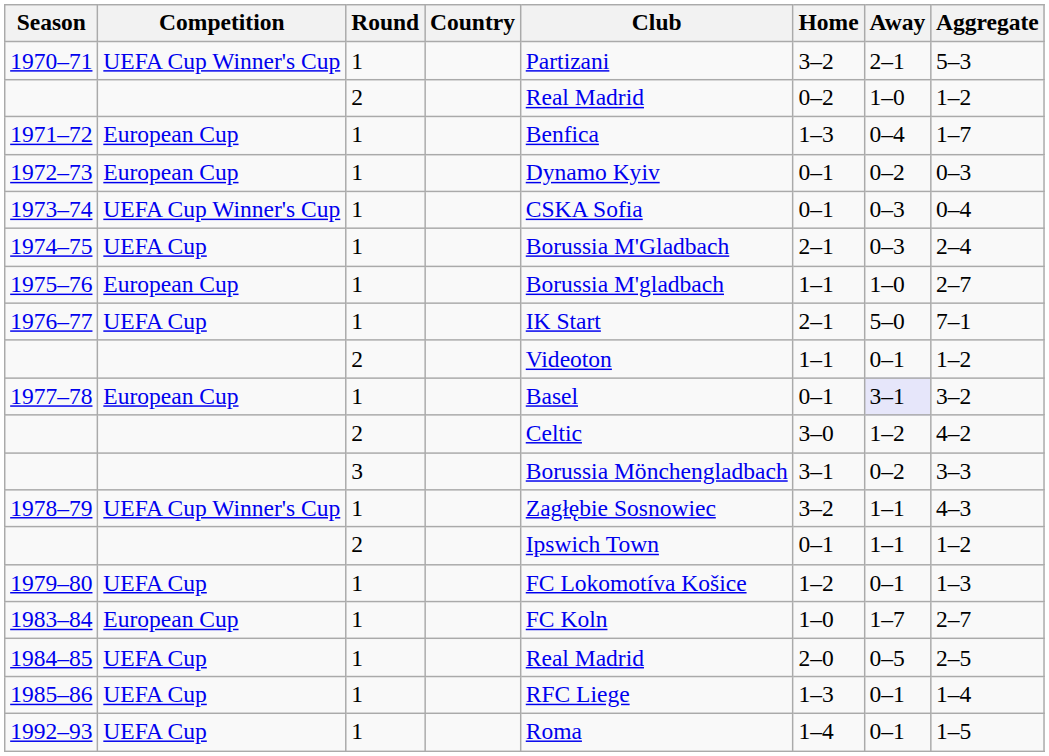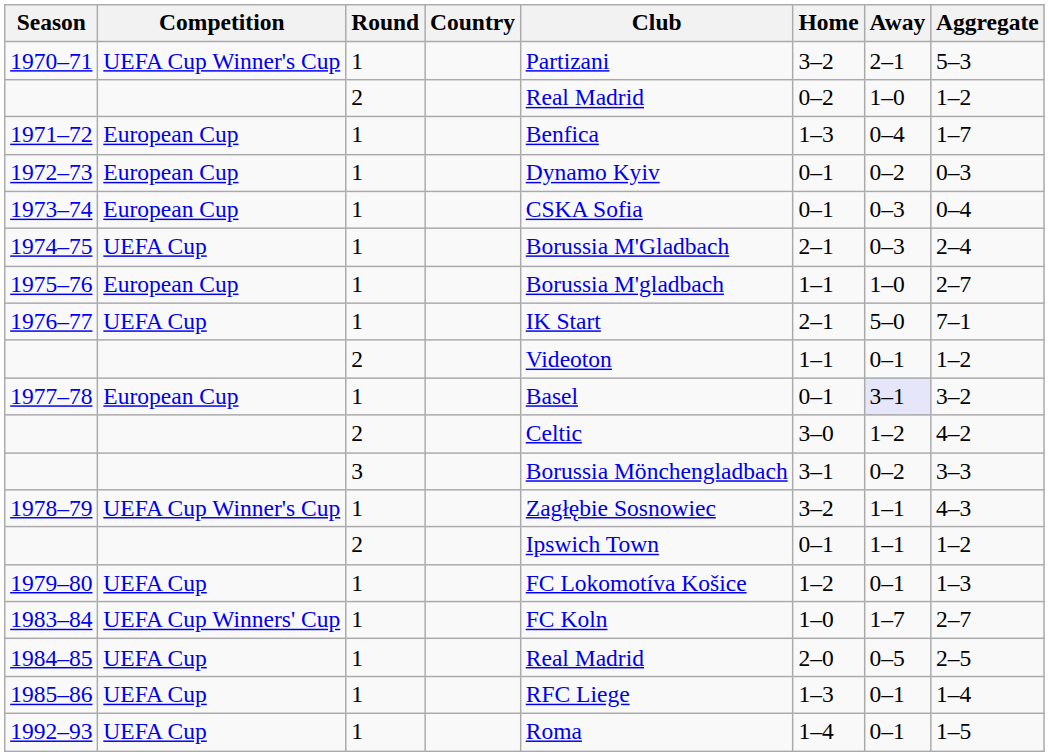1973–74 | Competition: UEFA Cup Winner's Cup -> European Cup
1983–84 | Competition: European Cup -> UEFA Cup Winners' Cup
